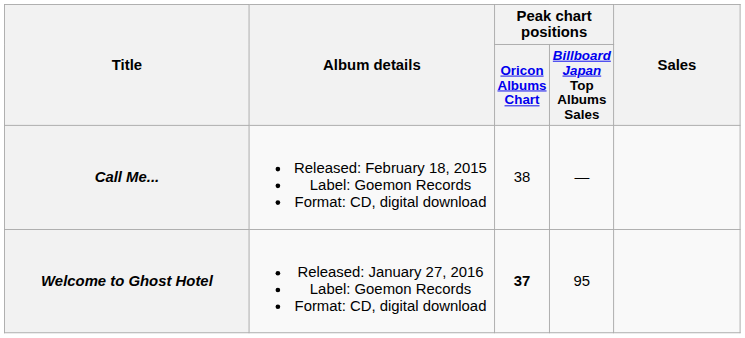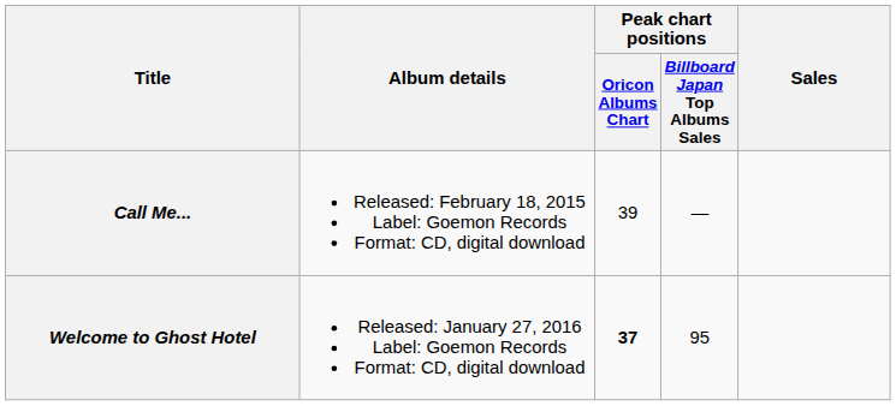Call Me... | Peak chart positions / Oricon Albums Chart: 38 -> 39
